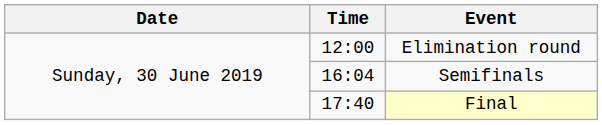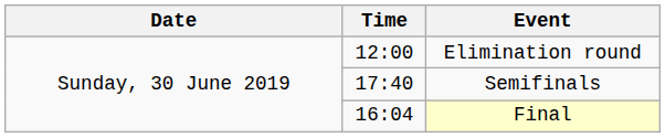Semifinals | Time: 16:04 -> 17:40
Final | Time: 17:40 -> 16:04
